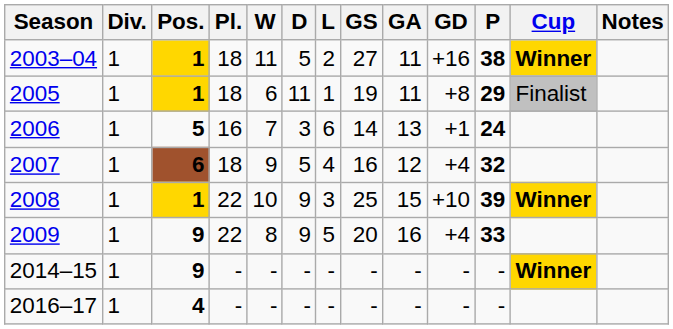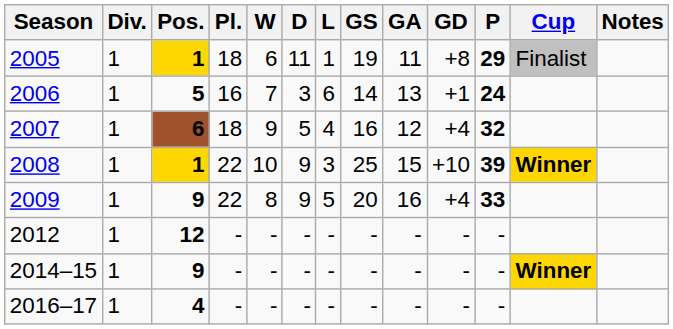- row: 2003–04 | 1 | 1 | 18 | 11 | 5 | 2 | 27 | 11 | +16 | 38 | Winner
+ row: 2012 | 1 | 12 | - | - | - | - | - | - | - | -
